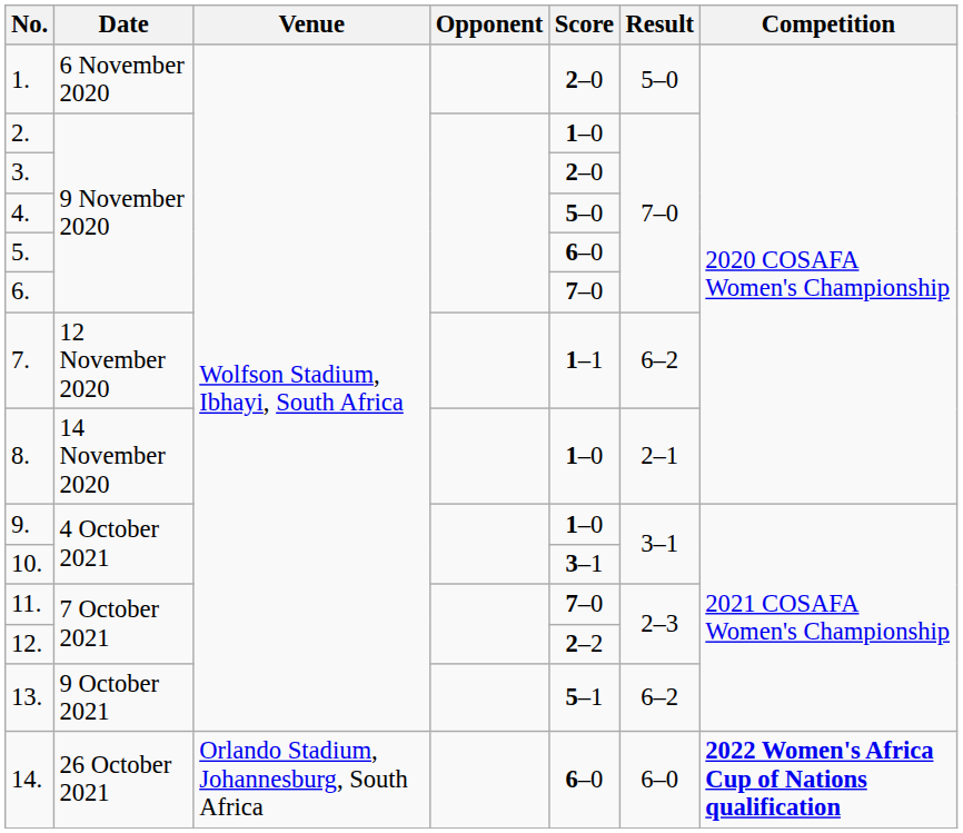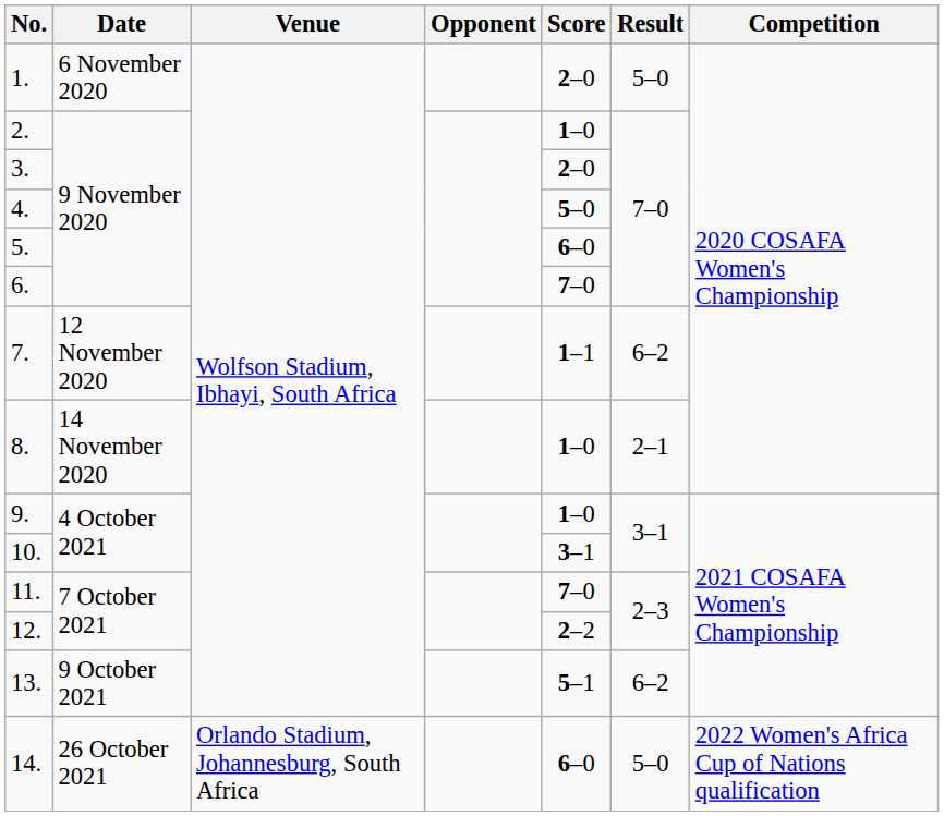14. | Result: 6–0 -> 5–0
14. | Competition: bold -> normal
